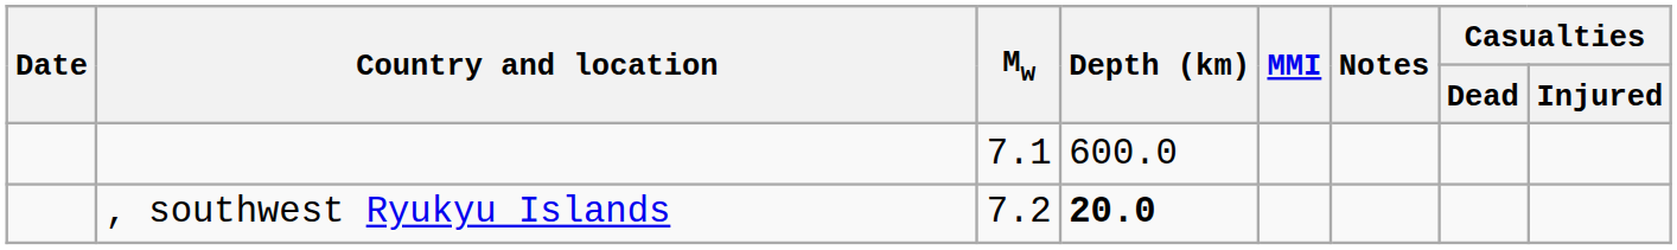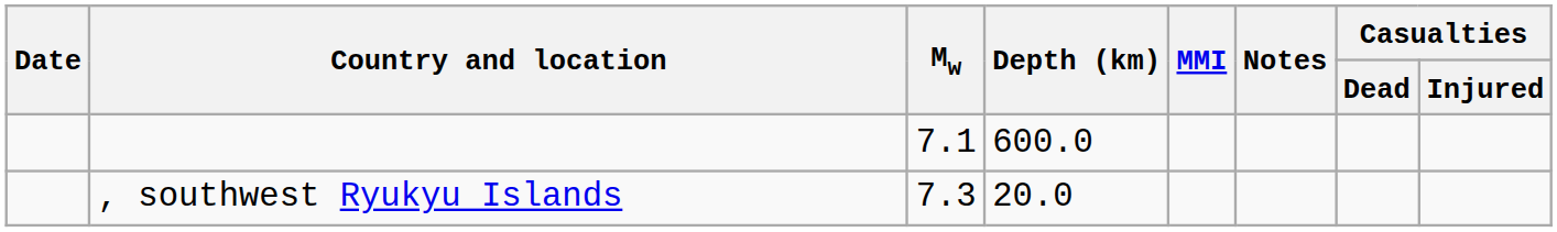, southwest Ryukyu Islands | Mw: 7.2 -> 7.3
, southwest Ryukyu Islands | Depth (km): bold -> normal
